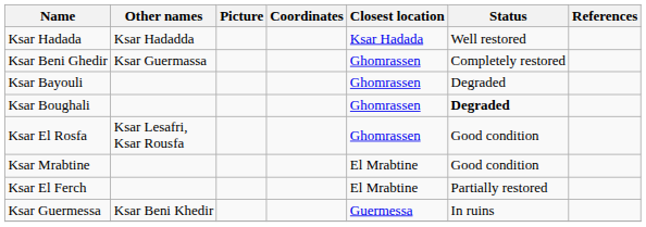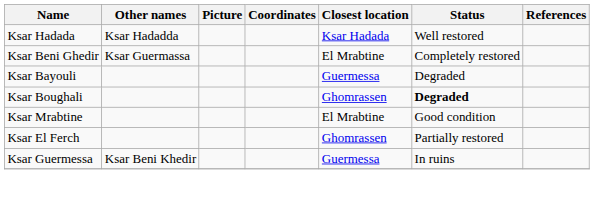Ksar Beni Ghedir | Closest location: Ghomrassen -> El Mrabtine
Ksar Bayouli | Closest location: Ghomrassen -> Guermessa
- row: Ksar El Rosfa | Ksar Lesafri, Ksar Rousfa | Ghomrassen | Good condition
Ksar El Ferch | Closest location: El Mrabtine -> Ghomrassen
